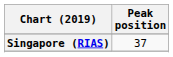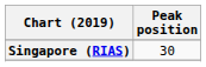Singapore (RIAS) | Peak position: 37 -> 30
